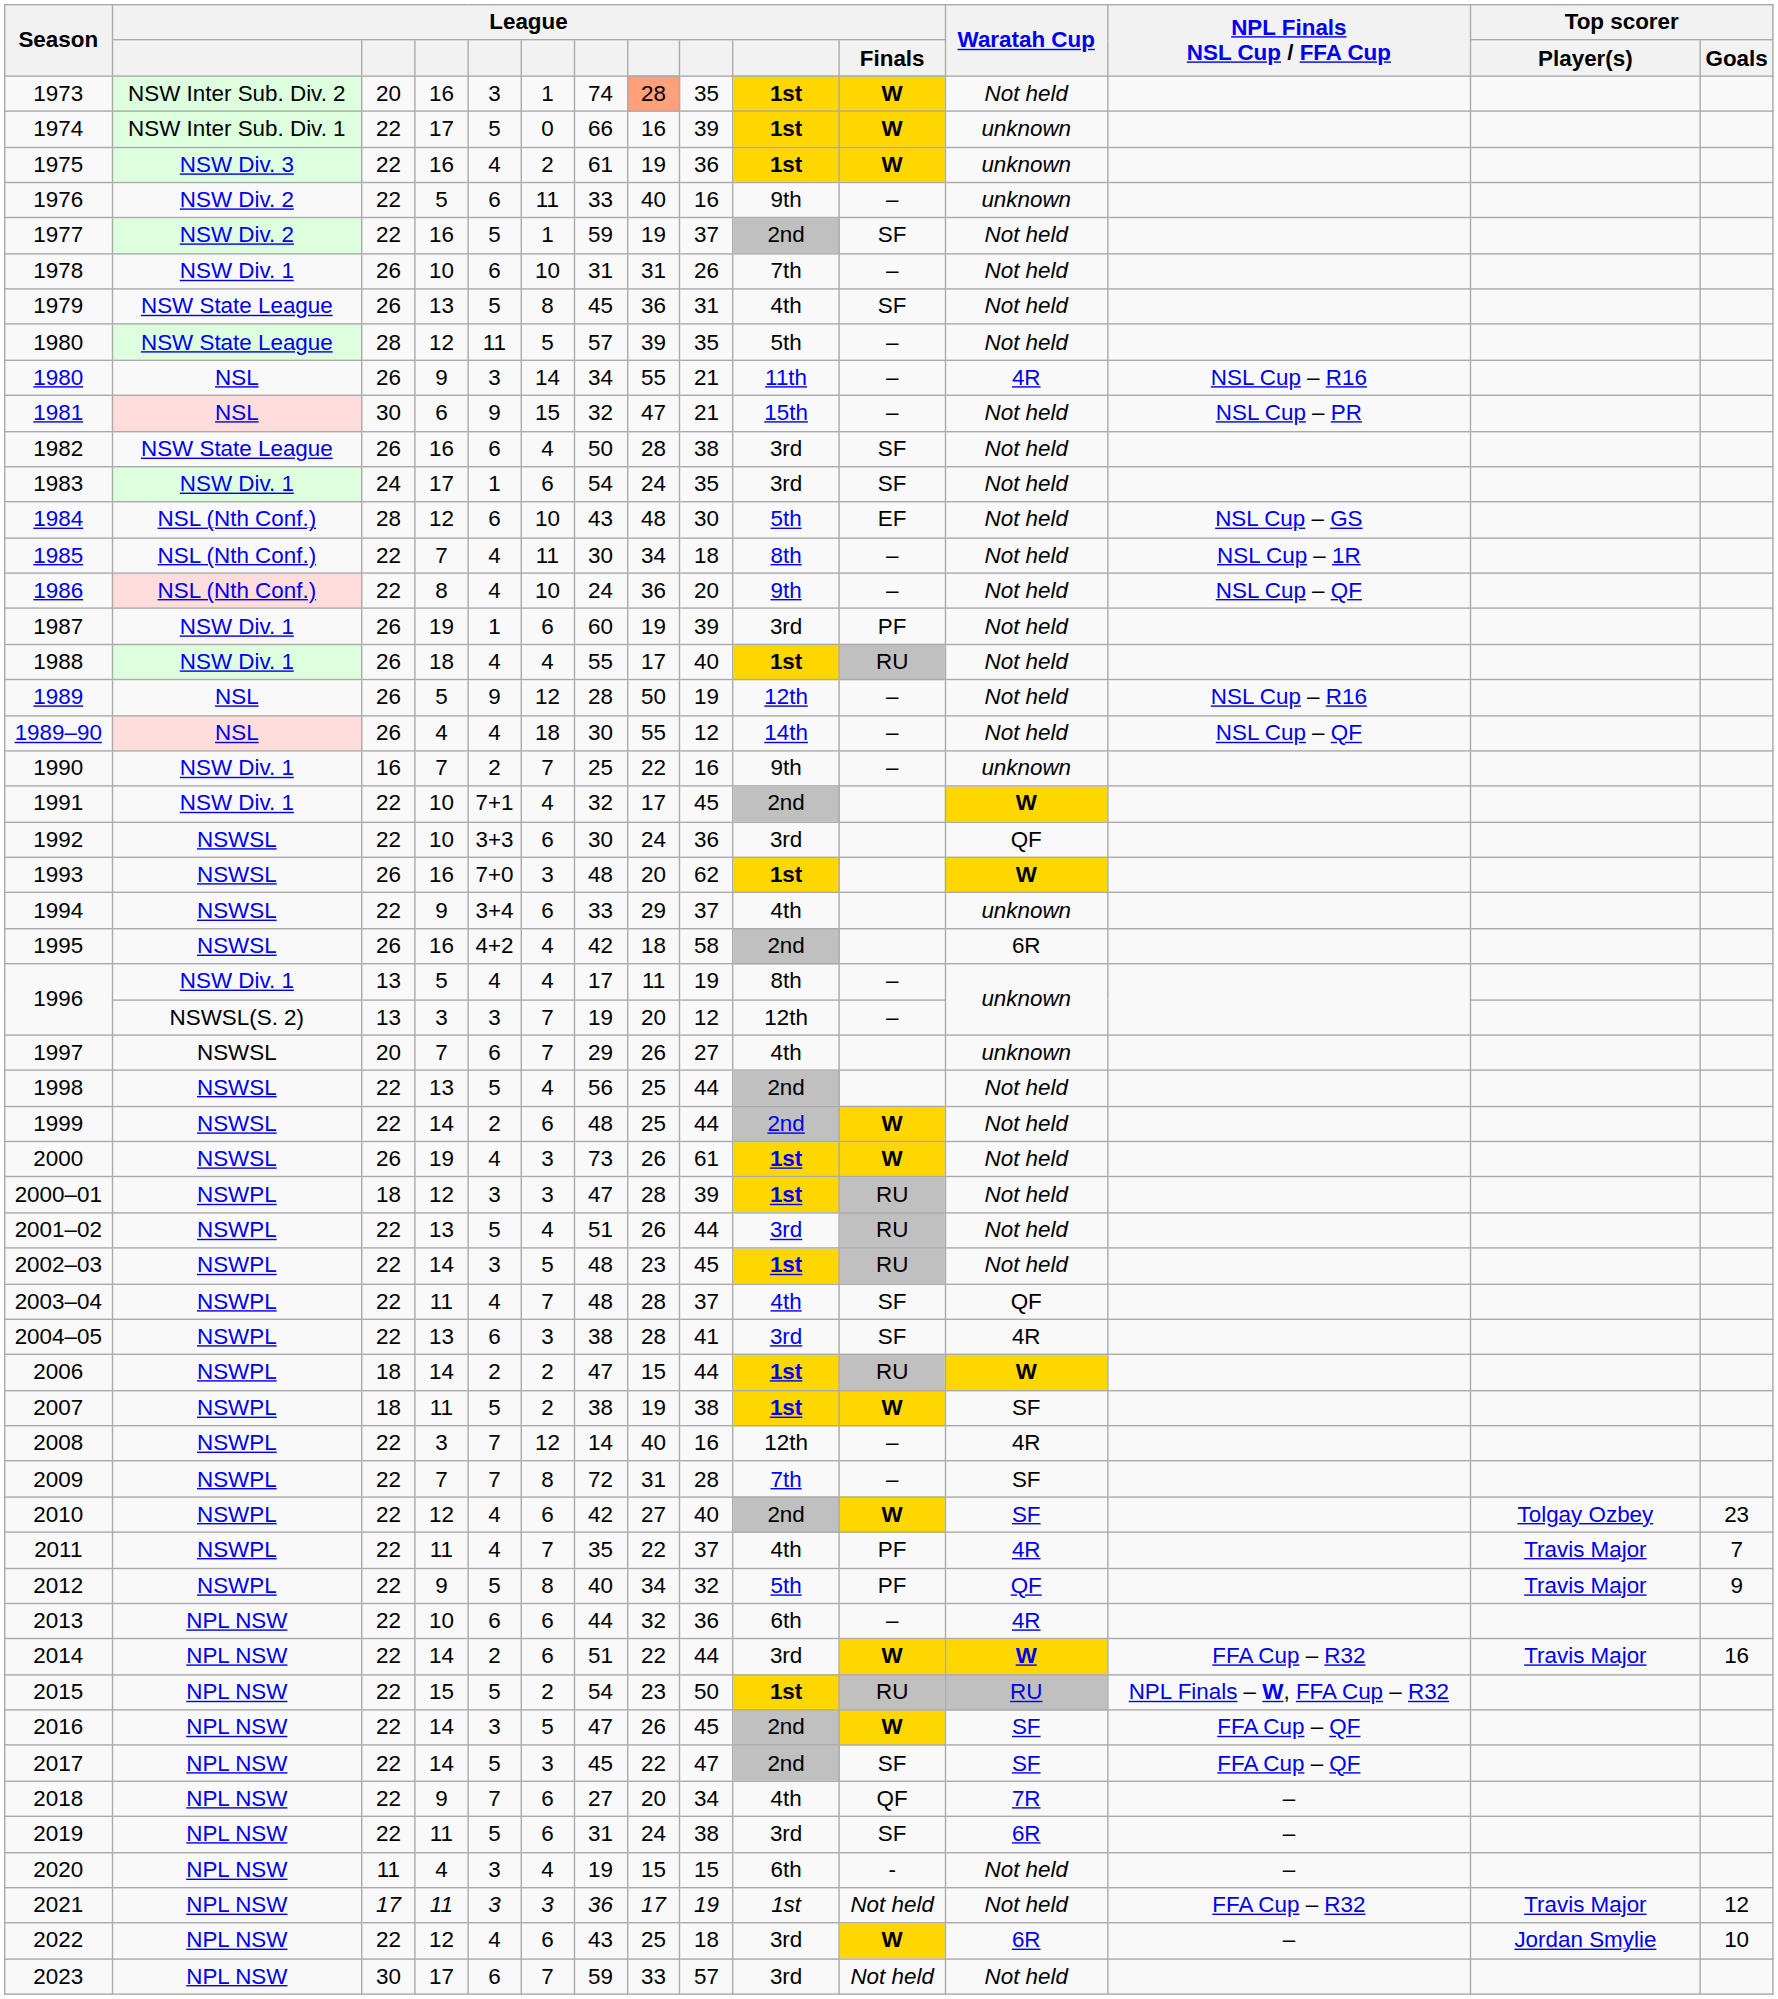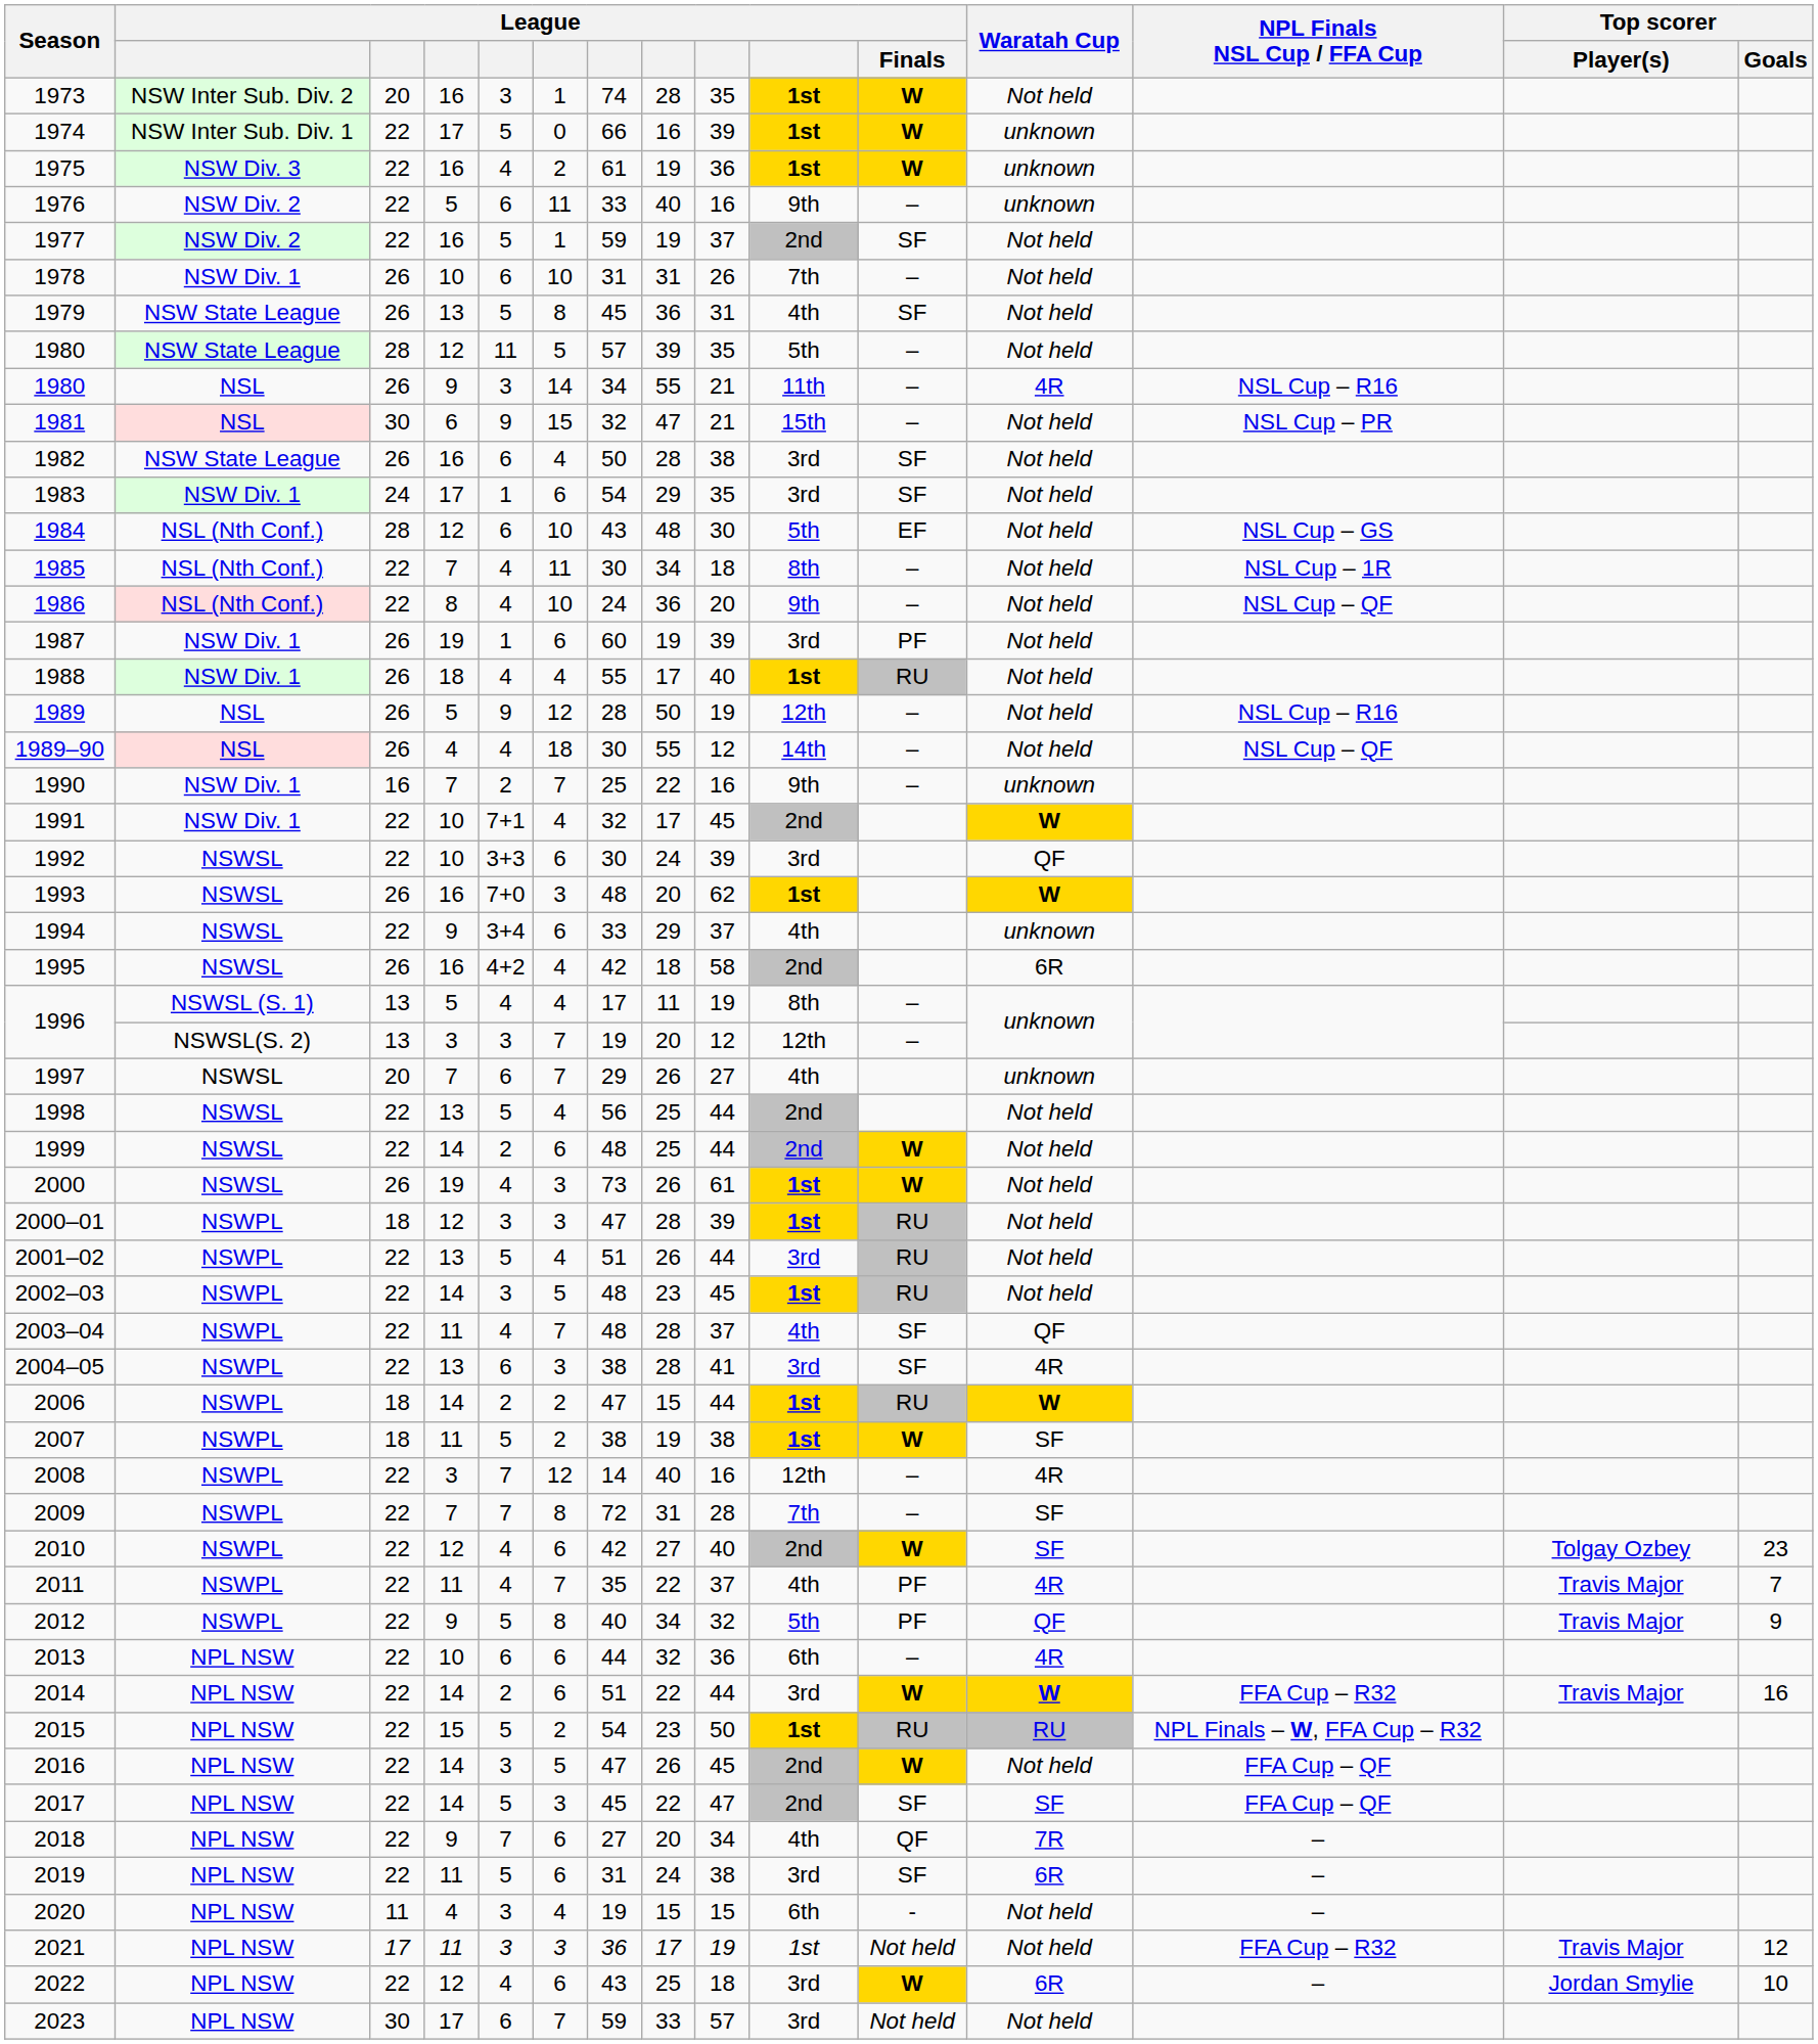1973 | column 8: lightsalmon background -> no background
1983 | column 8: 24 -> 29
1992 | column 9: 36 -> 39
1996 / 5 | column 2: NSW Div. 1 -> NSWSL (S. 1)
2016 | Waratah Cup: SF -> Not held
